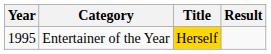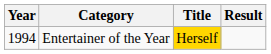Entertainer of the Year | Year: 1995 -> 1994
